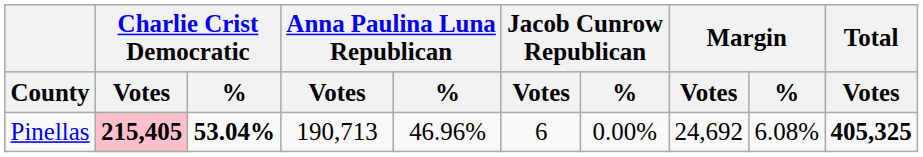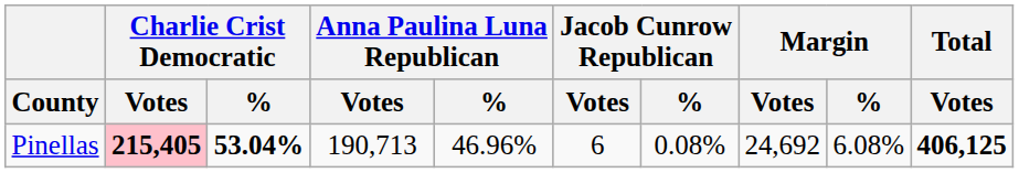Pinellas | Jacob Cunrow Republican / %: 0.00% -> 0.08%
Pinellas | Total / Votes: 405,325 -> 406,125
